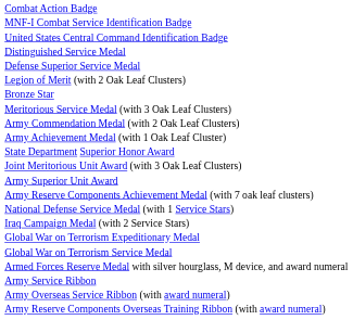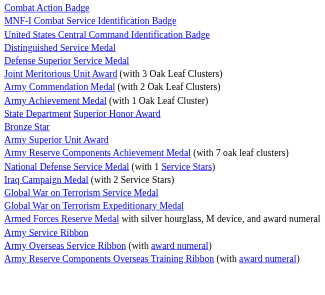- row: Legion of Merit (with 2 Oak Leaf Clusters)
rows swapped: Bronze Star <-> Joint Meritorious Unit Award (with 3 Oak Leaf Clusters)
- row: Meritorious Service Medal (with 3 Oak Leaf Clusters)
rows swapped: Global War on Terrorism Expeditionary Medal <-> Global War on Terrorism Service Medal
